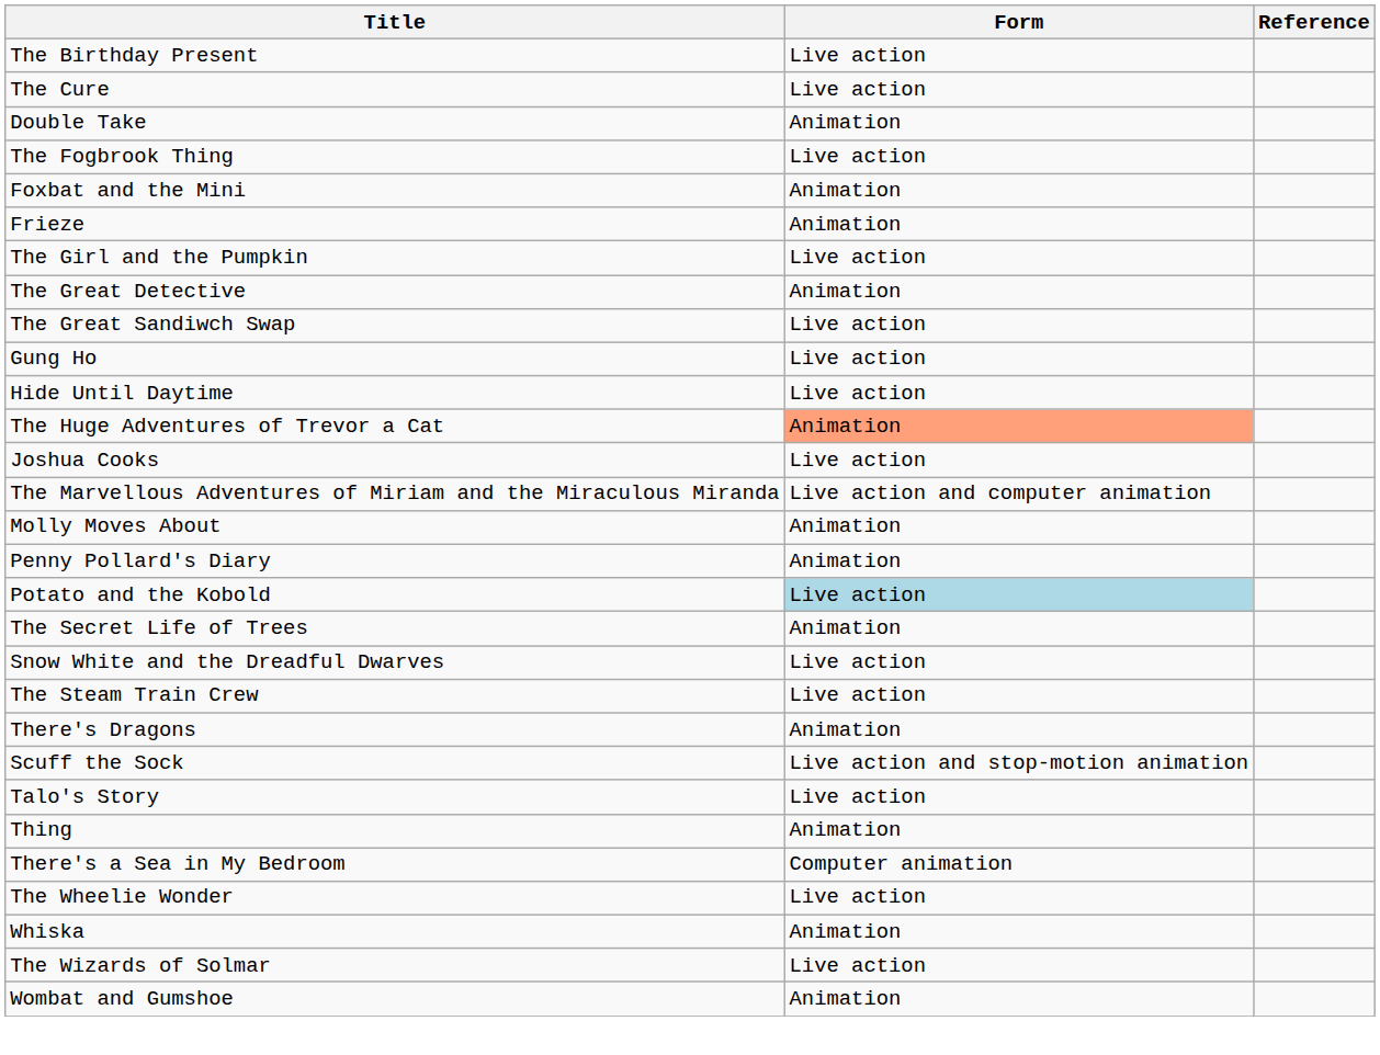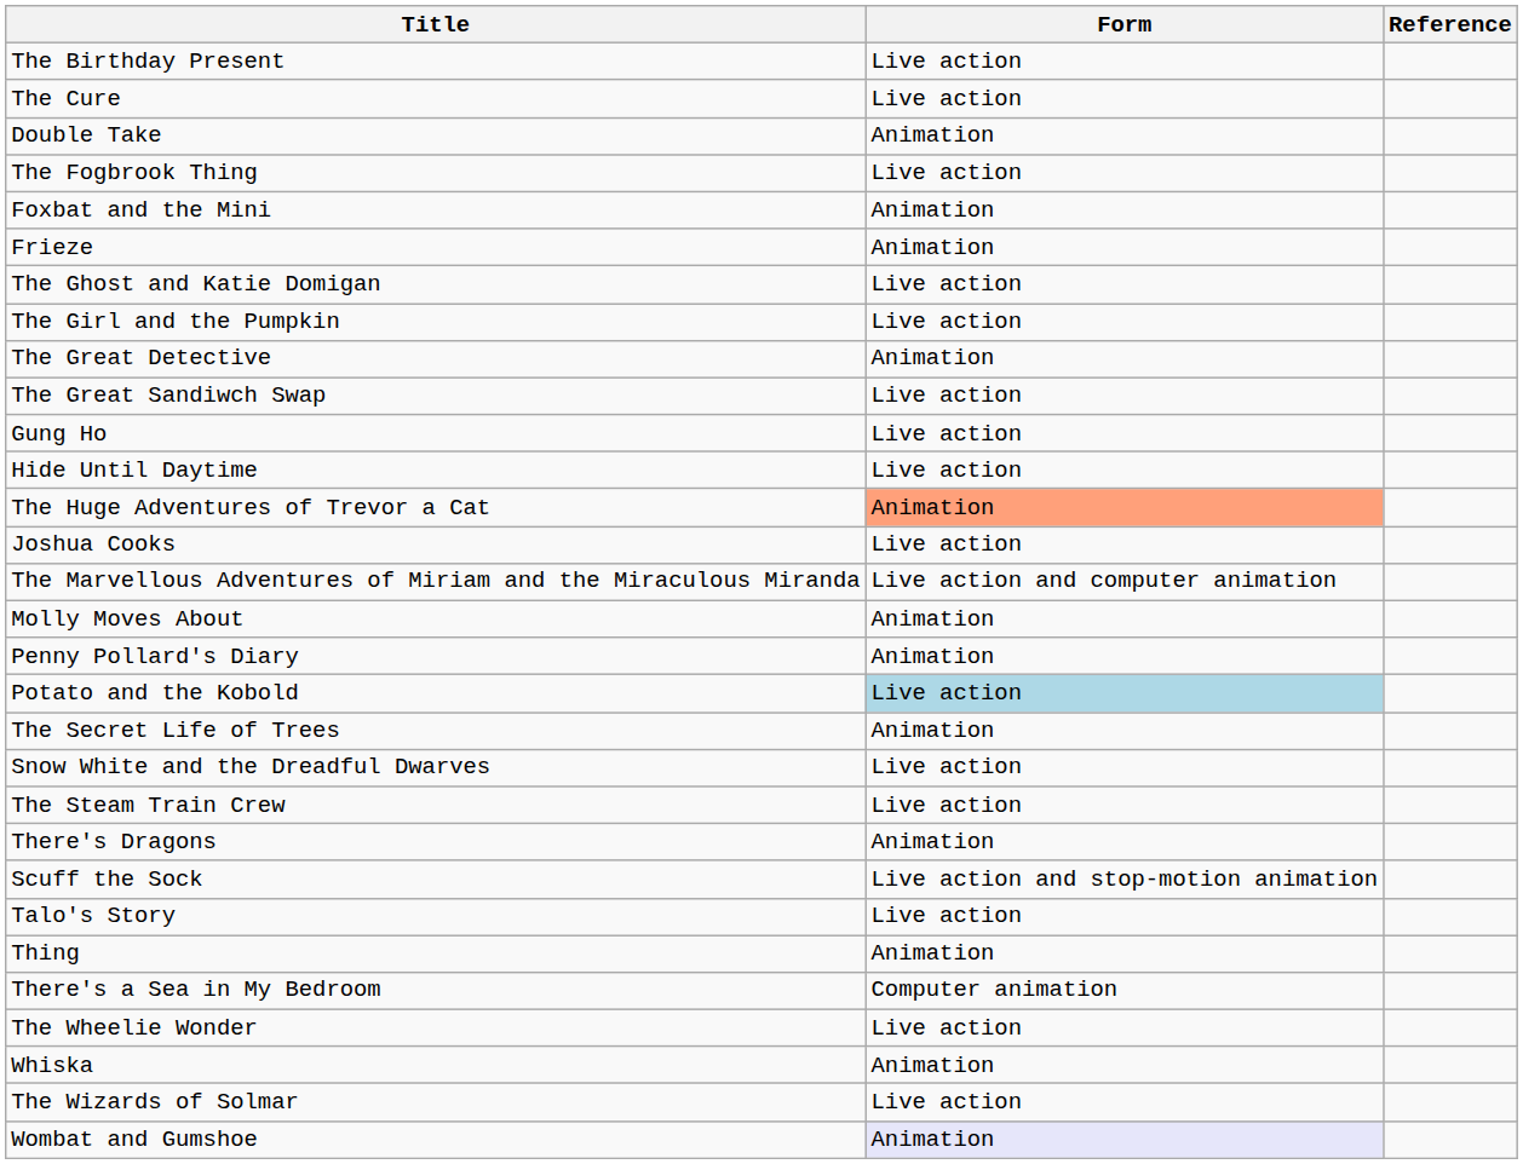+ row: The Ghost and Katie Domigan | Live action
Wombat and Gumshoe | Form: no background -> lavender background
